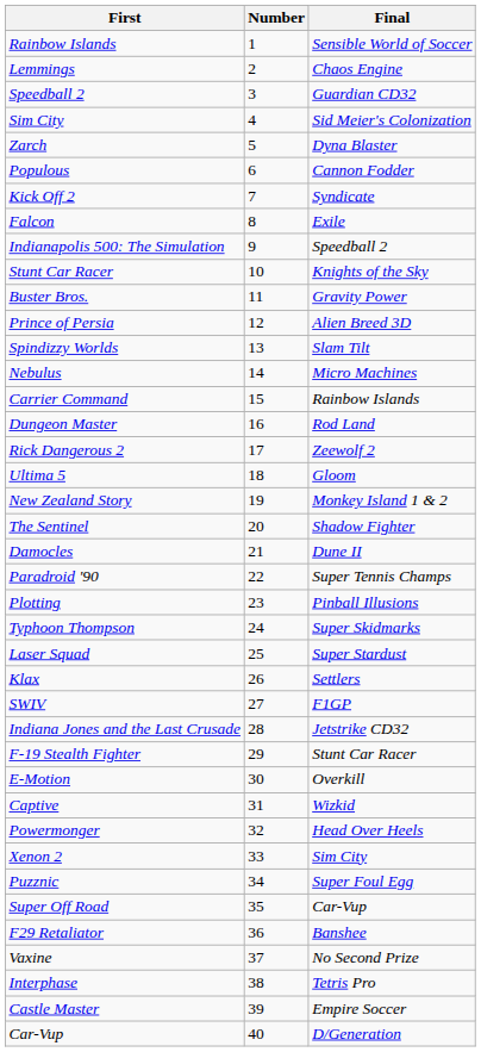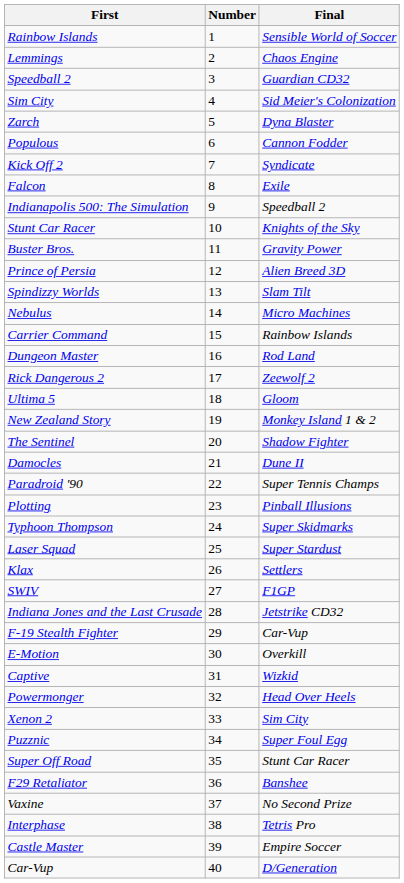F-19 Stealth Fighter | Final: Stunt Car Racer -> Car-Vup
Super Off Road | Final: Car-Vup -> Stunt Car Racer
